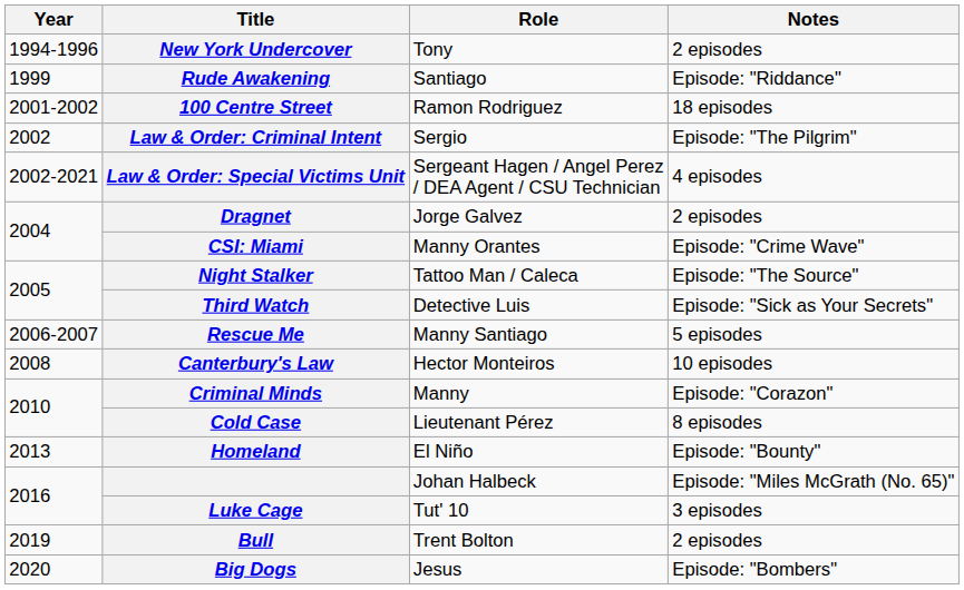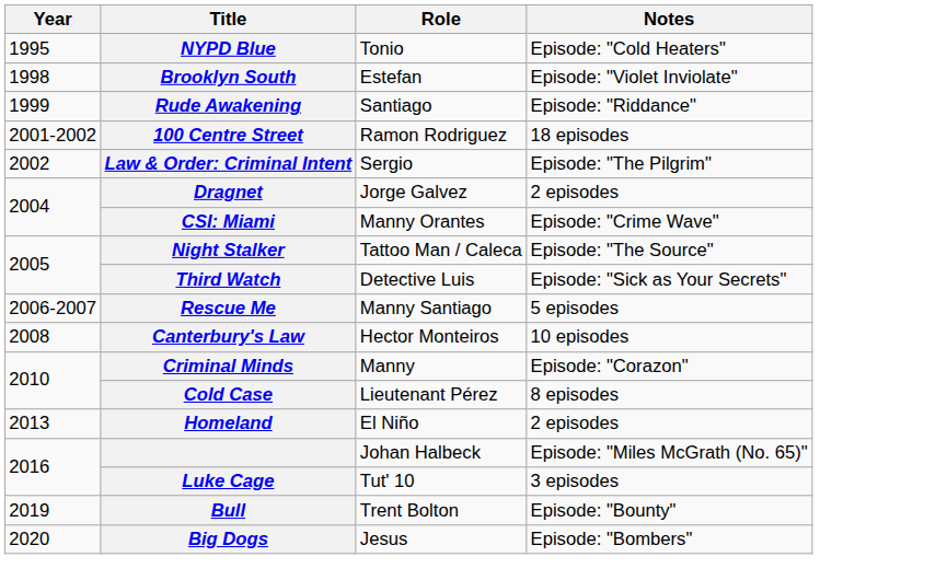- row: 1994-1996 | New York Undercover | Tony | 2 episodes
+ row: 1995 | NYPD Blue | Tonio | Episode: "Cold Heaters"
+ row: 1998 | Brooklyn South | Estefan | Episode: "Violet Inviolate"
- row: 2002-2021 | Law & Order: Special Victims Unit | Sergeant Hagen / Angel Perez / DEA Agent / CSU Technician | 4 episodes
Homeland | Notes: Episode: "Bounty" -> 2 episodes
Bull | Notes: 2 episodes -> Episode: "Bounty"
